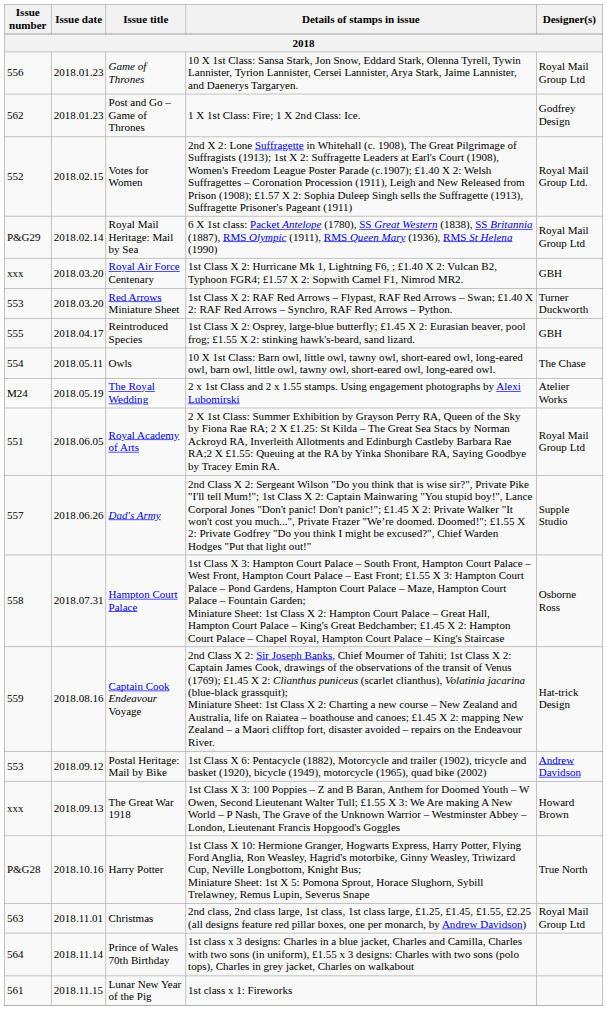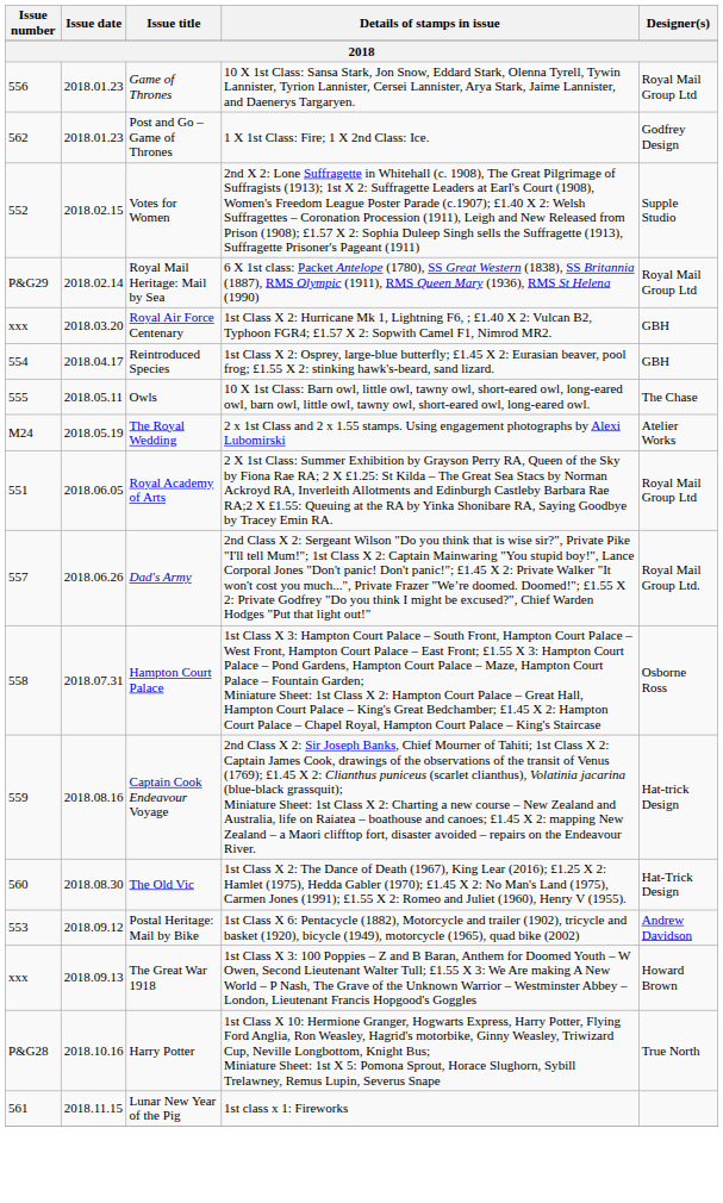Votes for Women | Designer(s): Royal Mail Group Ltd. -> Supple Studio
- row: 553 | 2018.03.20 | Red Arrows Miniature Sheet | 1st Class X 2: RAF Red Arrows – Flypast, RAF Red Arrows – Swan; £1.40 X 2: RAF Red Arrows – Synchro, RAF Red Arrows – Python. | Turner Duckworth
Reintroduced Species | Issue number: 555 -> 554
Owls | Issue number: 554 -> 555
Dad's Army | Designer(s): Supple Studio -> Royal Mail Group Ltd.
+ row: 560 | 2018.08.30 | The Old Vic | 1st Class X 2: The Dance of Death (1967), King Lear (2016); £1.25 X 2: Hamlet (1975), Hedda Gabler (1970); £1.45 X 2: No Man's Land (1975), Carmen Jones (1991); £1.55 X 2: Romeo and Juliet (1960), Henry V (1955). | Hat-Trick Design
- row: 563 | 2018.11.01 | Christmas | 2nd class, 2nd class large, 1st class, 1st class large, £1.25, £1.45, £1.55, £2.25 (all designs feature red pillar boxes, one per monarch, by Andrew Davidson) | Royal Mail Group Ltd
- row: 564 | 2018.11.14 | Prince of Wales 70th Birthday | 1st class x 3 designs: Charles in a blue jacket, Charles and Camilla, Charles with two sons (in uniform), £1.55 x 3 designs: Charles with two sons (polo tops), Charles in grey jacket, Charles on walkabout
